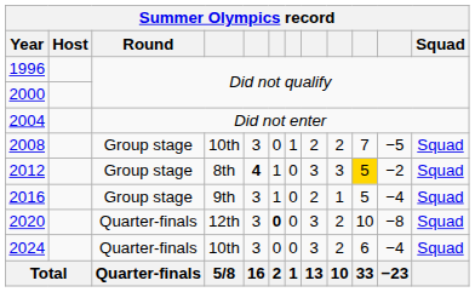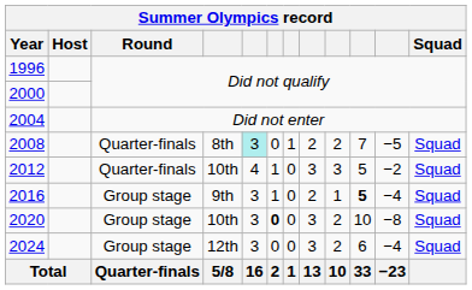2008 | Round: Group stage -> Quarter-finals
2008 | column 4: 10th -> 8th
2008 | column 5: no background -> paleturquoise background
2012 | Round: Group stage -> Quarter-finals
2012 | column 4: 8th -> 10th
2012 | column 5: bold -> normal
2012 | column 10: gold background -> no background
2016 | column 10: normal -> bold
2020 | Round: Quarter-finals -> Group stage
2020 | column 4: 12th -> 10th
2024 | Round: Quarter-finals -> Group stage
2024 | column 4: 10th -> 12th
